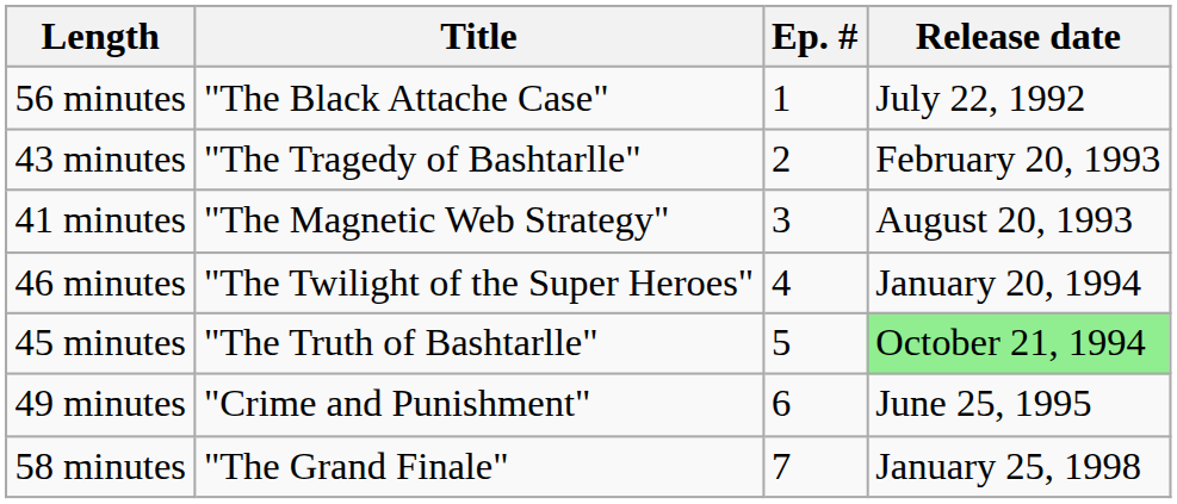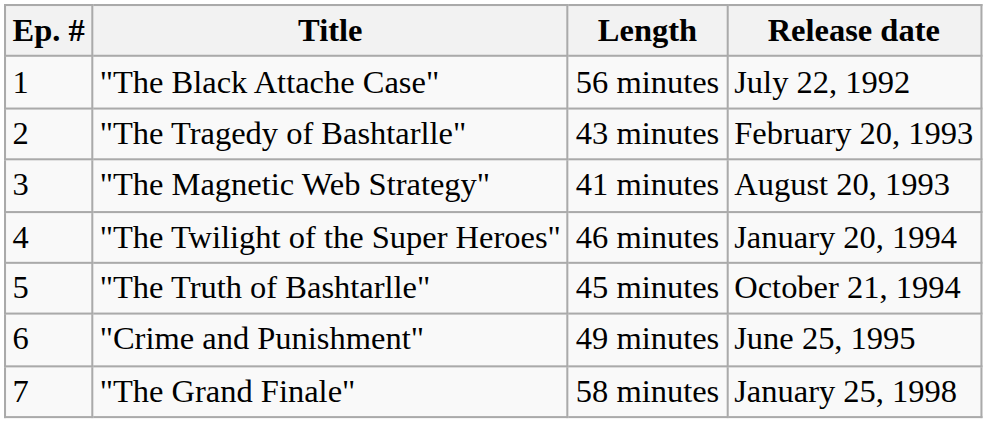columns swapped: Ep. # <-> Length
"The Truth of Bashtarlle" | Release date: lightgreen background -> no background
